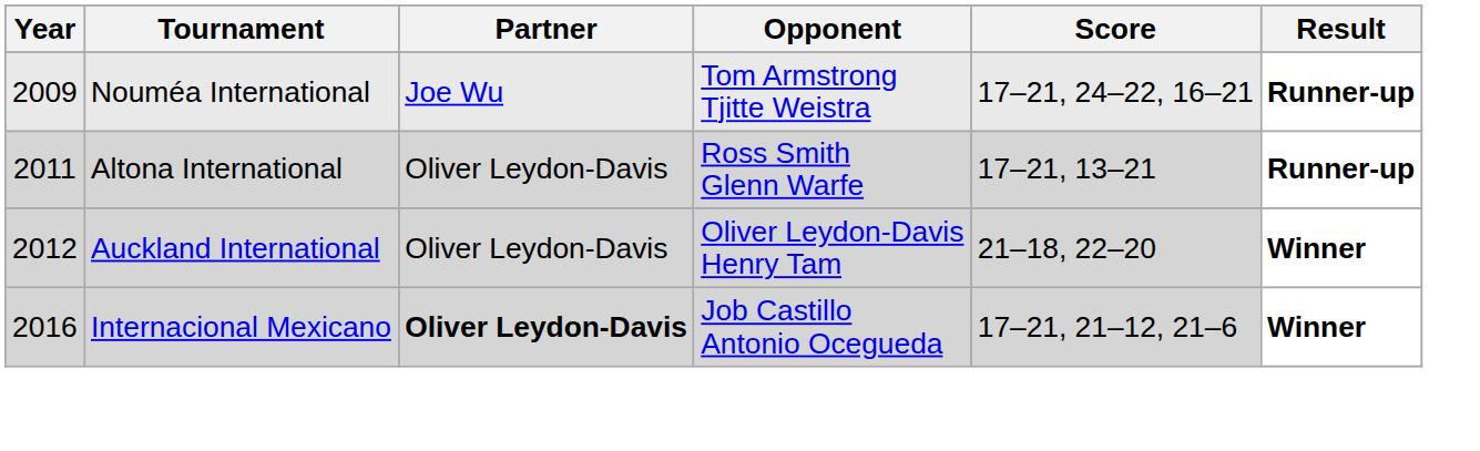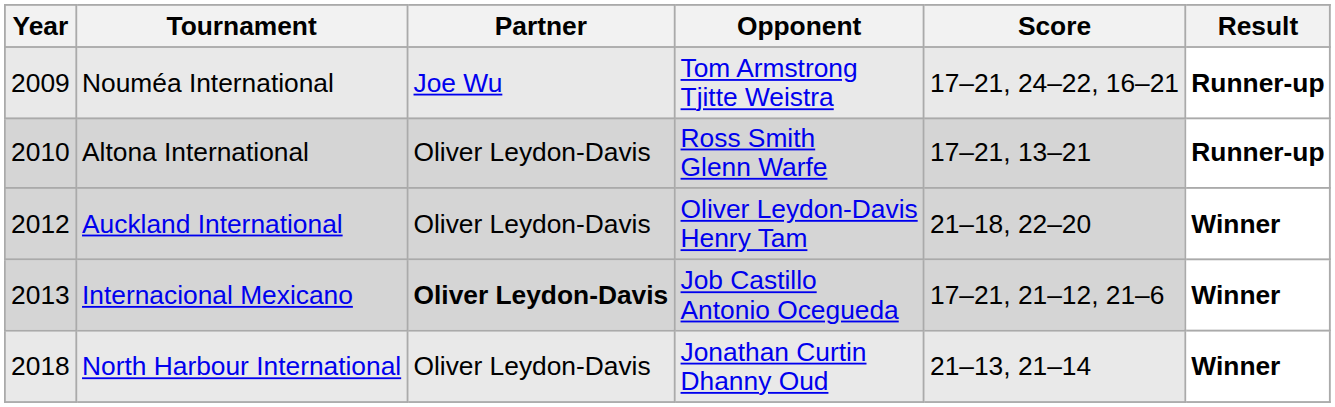Altona International | Year: 2011 -> 2010
Internacional Mexicano | Year: 2016 -> 2013
+ row: 2018 | North Harbour International | Oliver Leydon-Davis | Jonathan Curtin Dhanny Oud | 21–13, 21–14 | Winner
